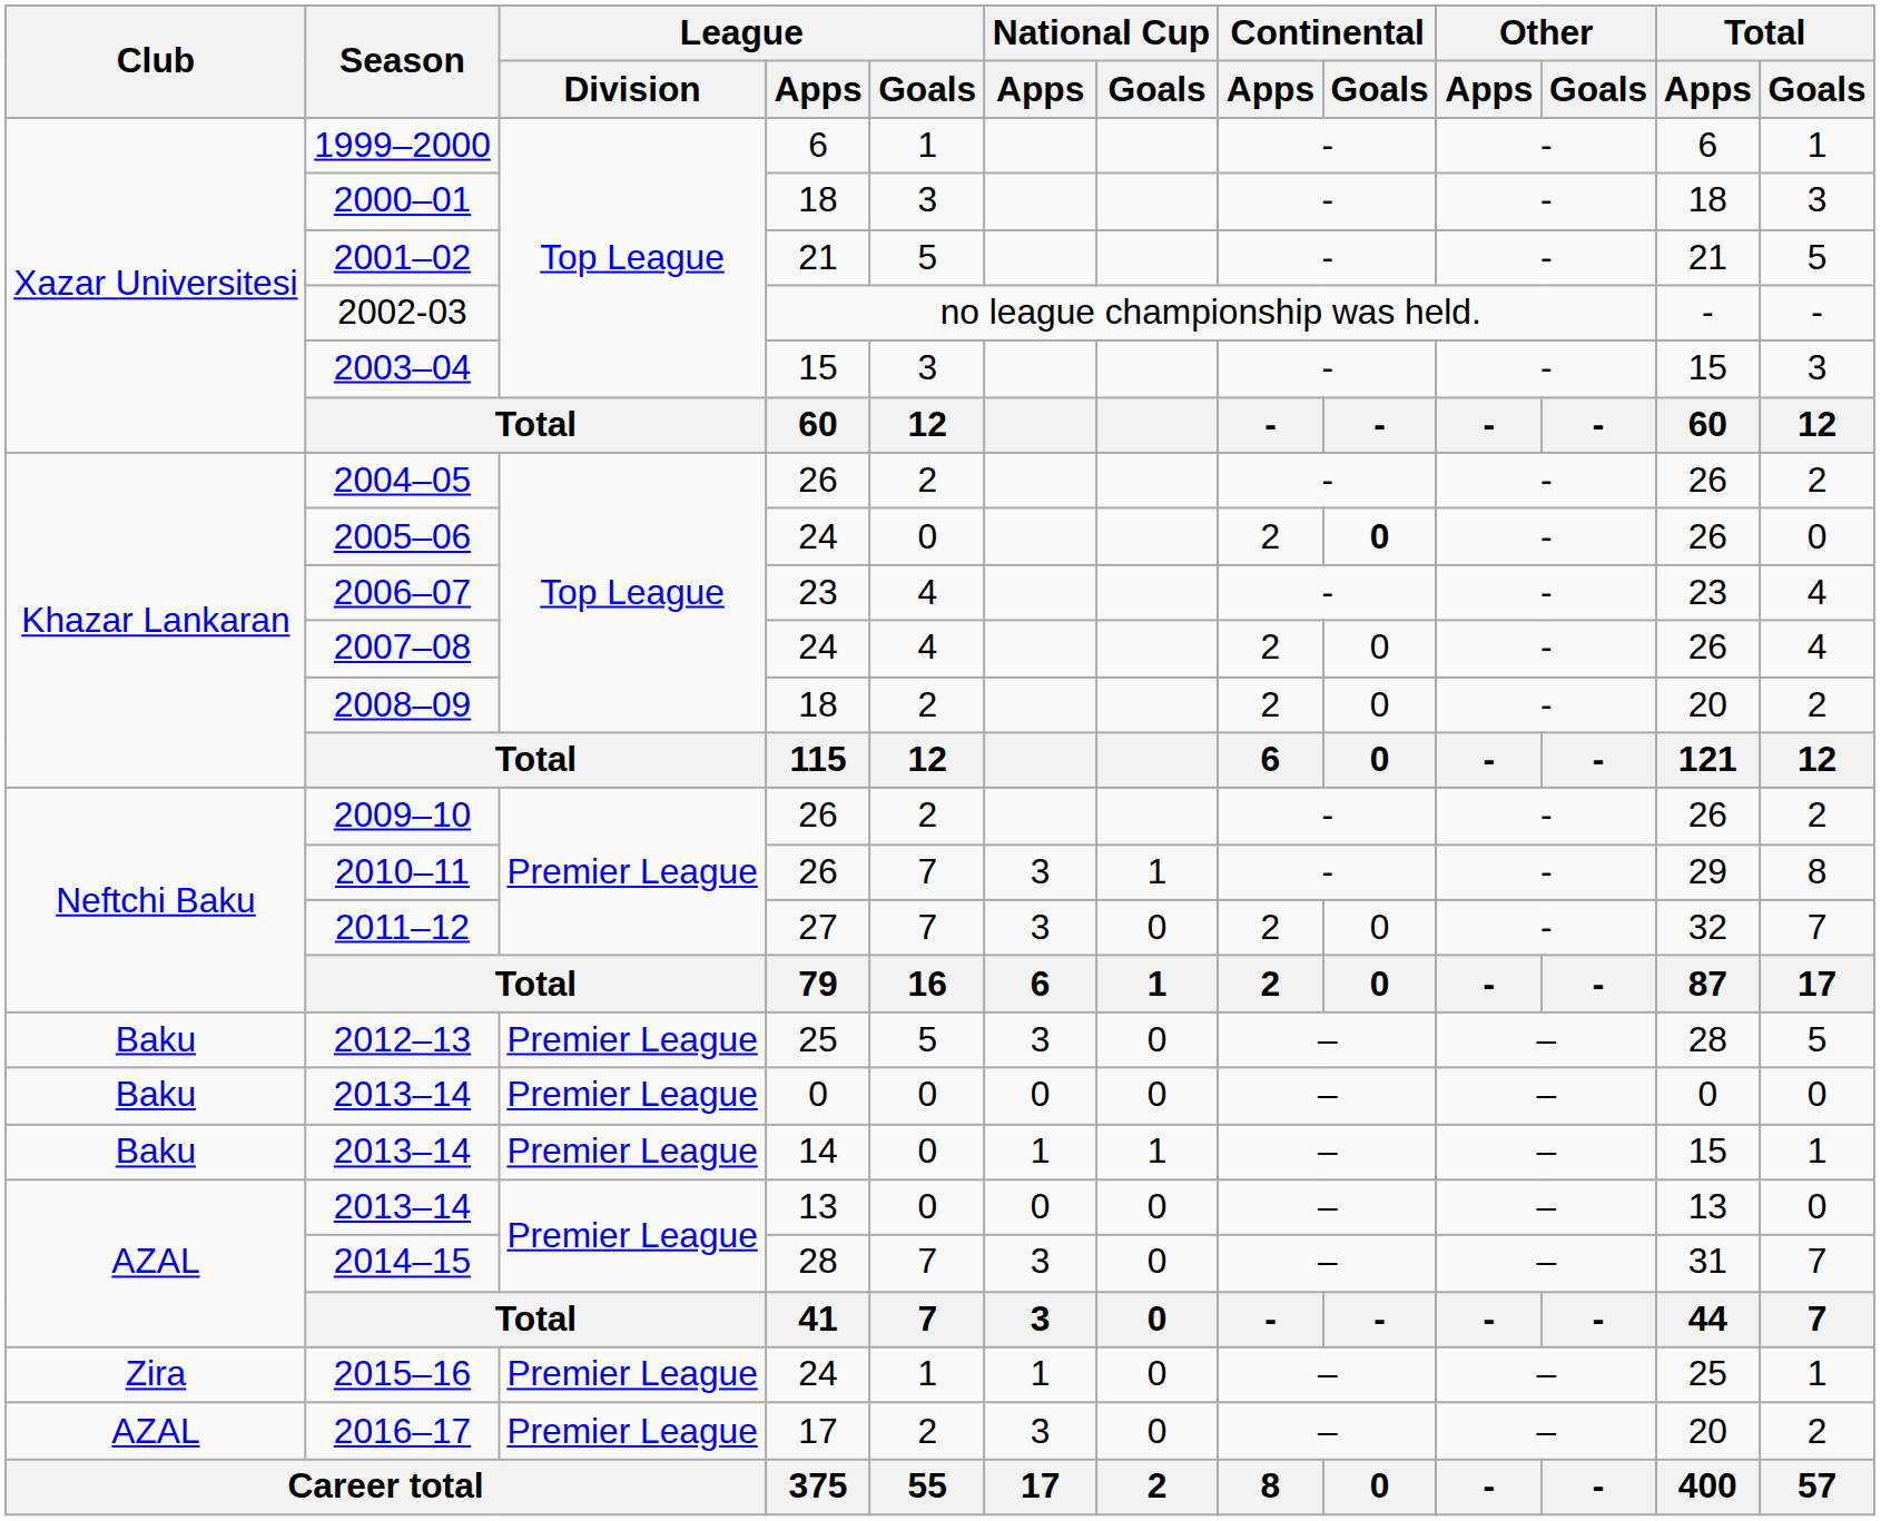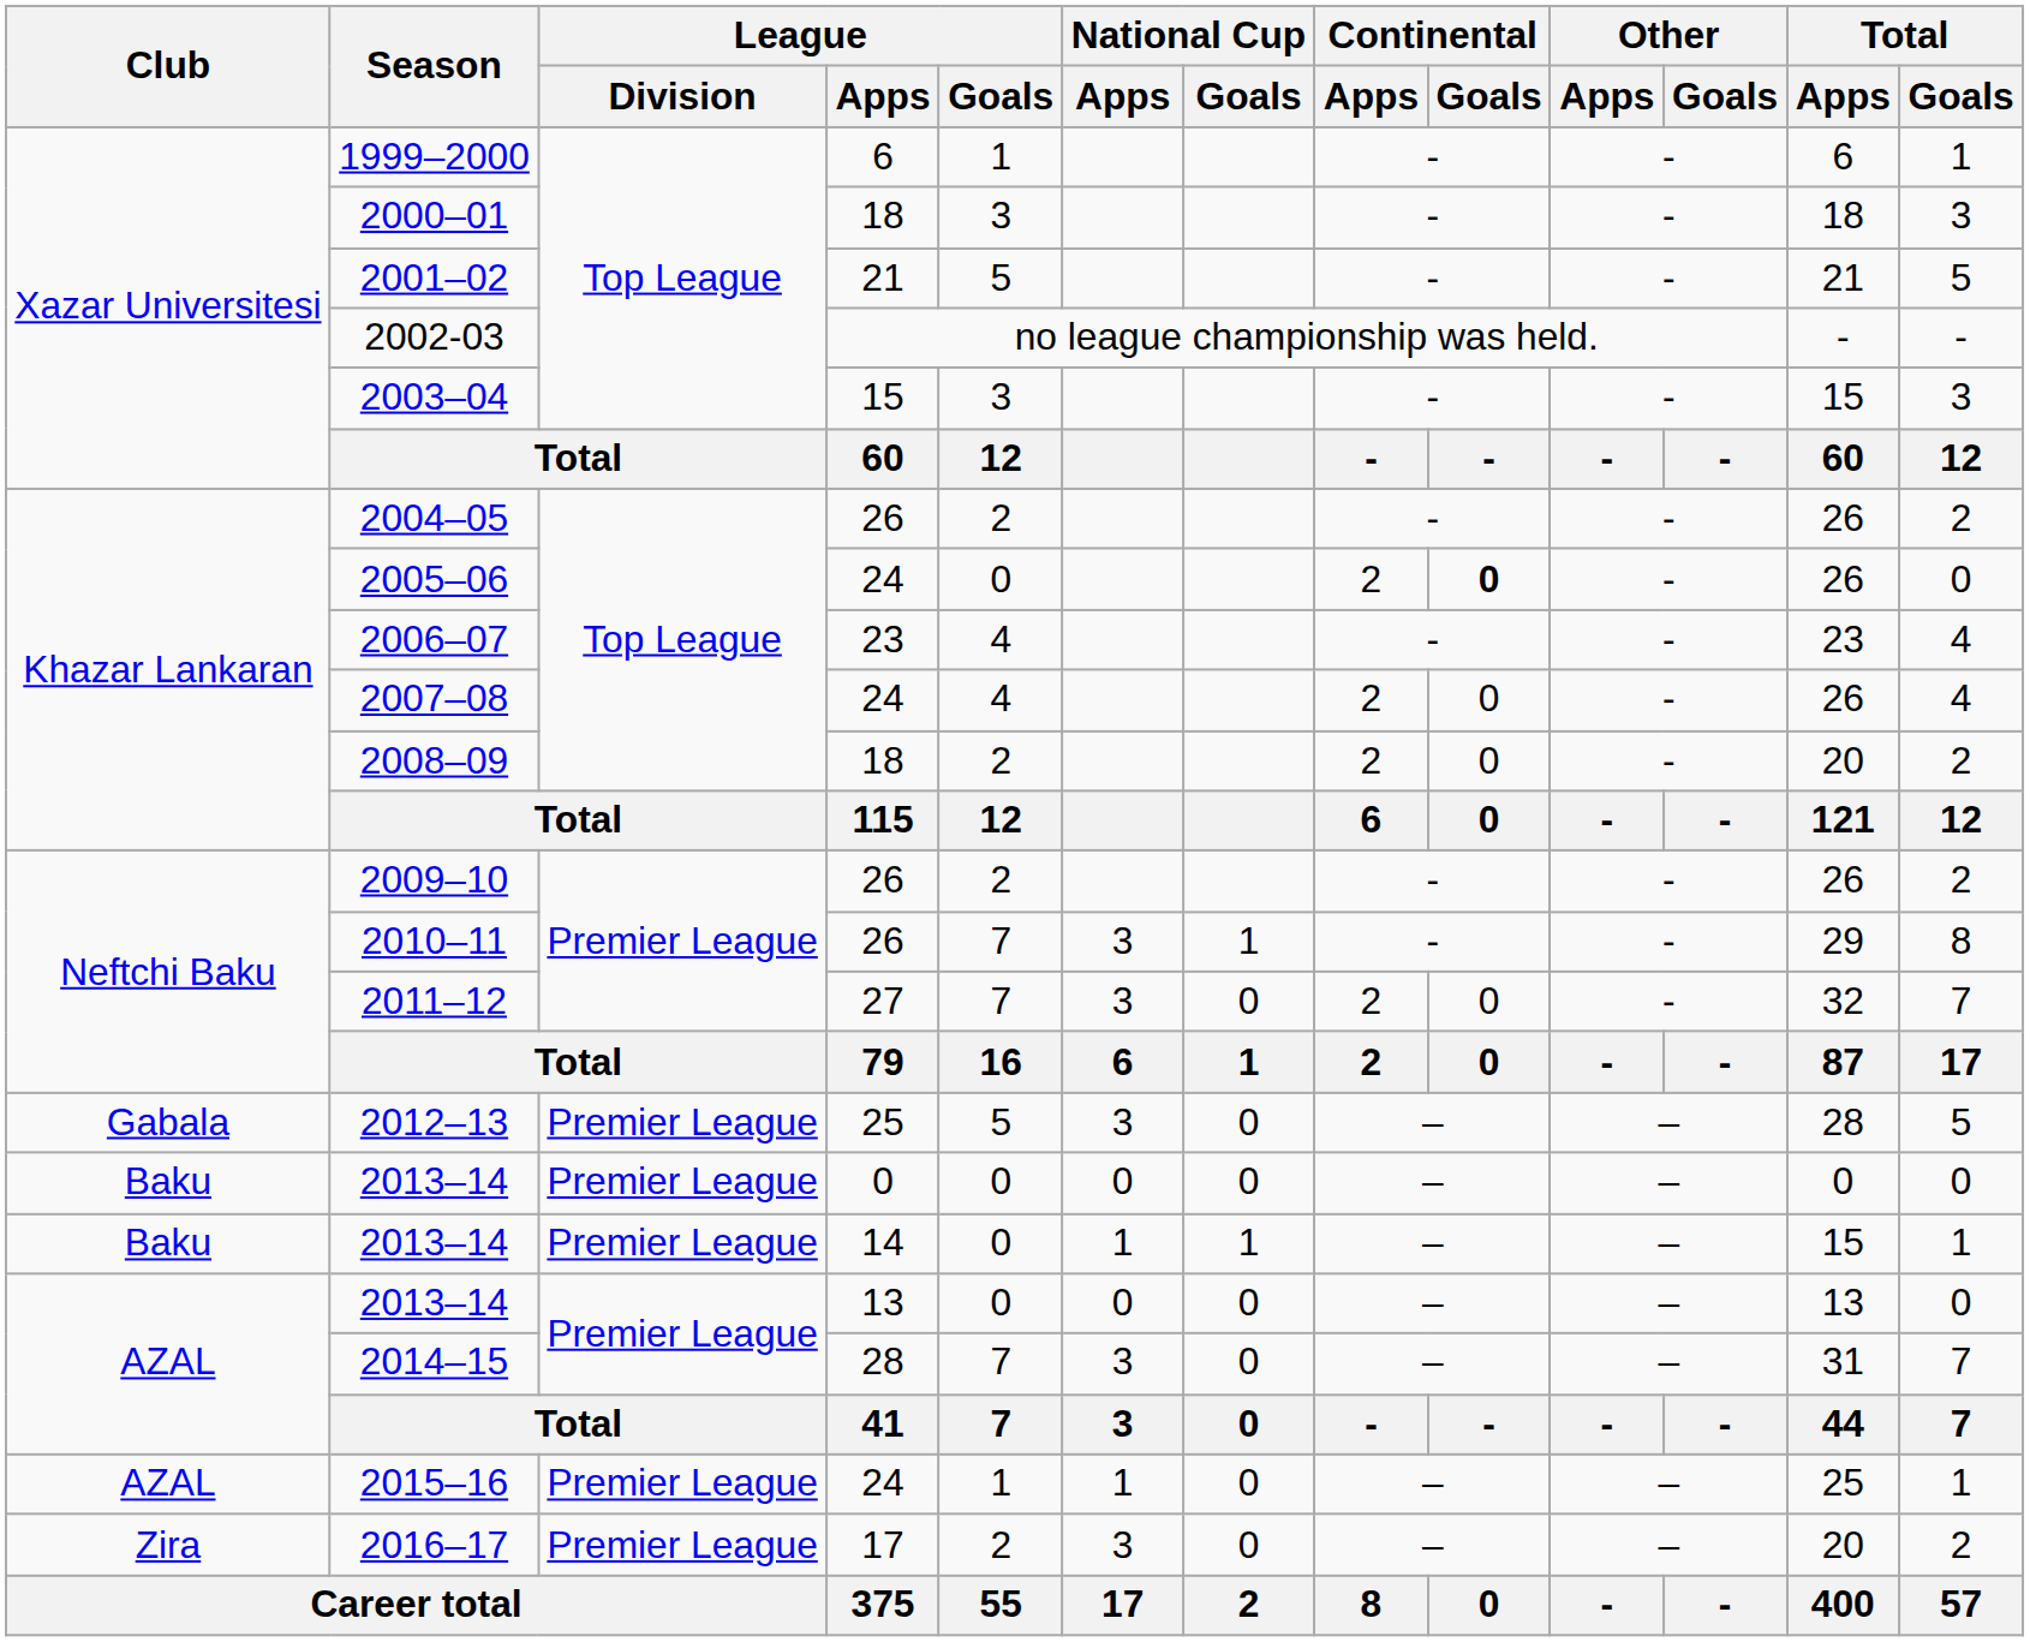2012–13 | Club: Baku -> Gabala
2015–16 | Club: Zira -> AZAL
2016–17 | Club: AZAL -> Zira
